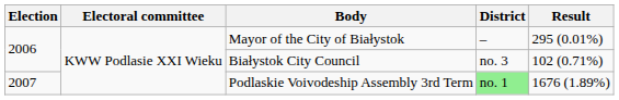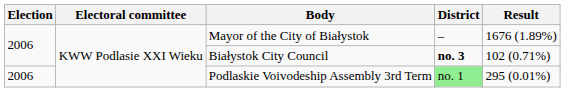Mayor of the City of Białystok | Result: 295 (0.01%) -> 1676 (1.89%)
Białystok City Council | District: normal -> bold
Podlaskie Voivodeship Assembly 3rd Term | Election: 2007 -> 2006
Podlaskie Voivodeship Assembly 3rd Term | Result: 1676 (1.89%) -> 295 (0.01%)
